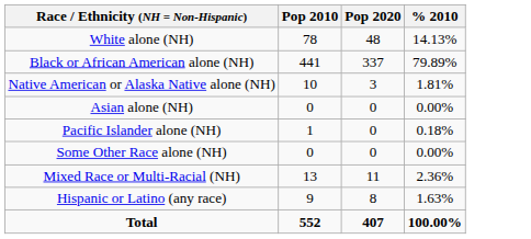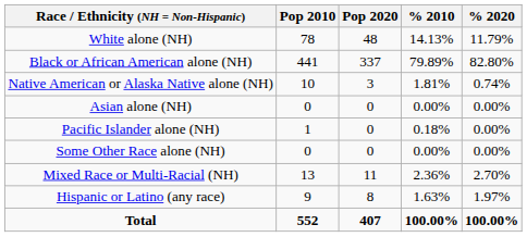+ column: % 2020 | 11.79% | 82.80% | 0.74% | 0.00% | 0.00% | 0.00% | 2.70% | 1.97% | 100.00%
